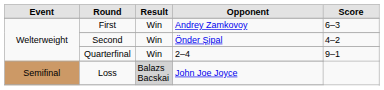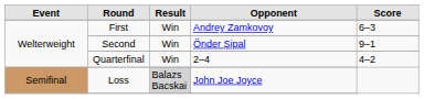Second | Score: 4–2 -> 9–1
Quarterfinal | Score: 9–1 -> 4–2
